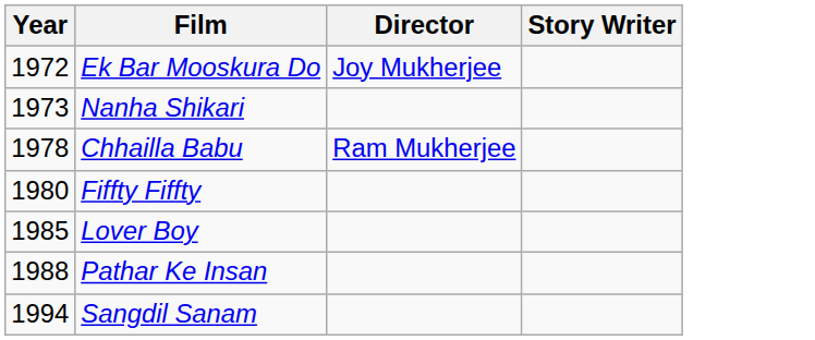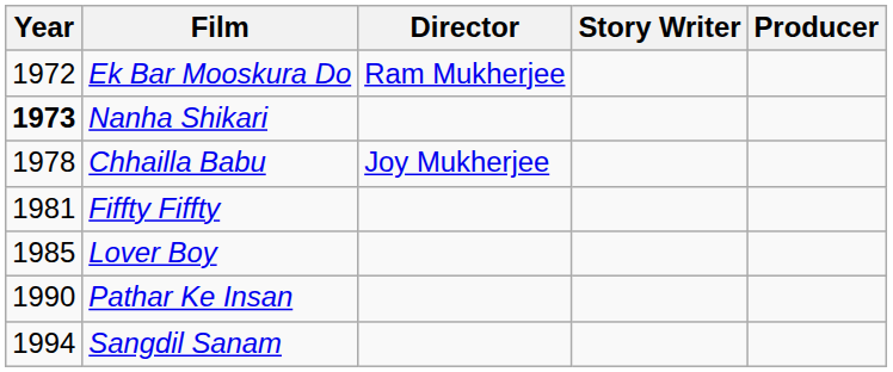+ column: Producer
Ek Bar Mooskura Do | Director: Joy Mukherjee -> Ram Mukherjee
Nanha Shikari | Year: normal -> bold
Chhailla Babu | Director: Ram Mukherjee -> Joy Mukherjee
Fiffty Fiffty | Year: 1980 -> 1981
Pathar Ke Insan | Year: 1988 -> 1990
